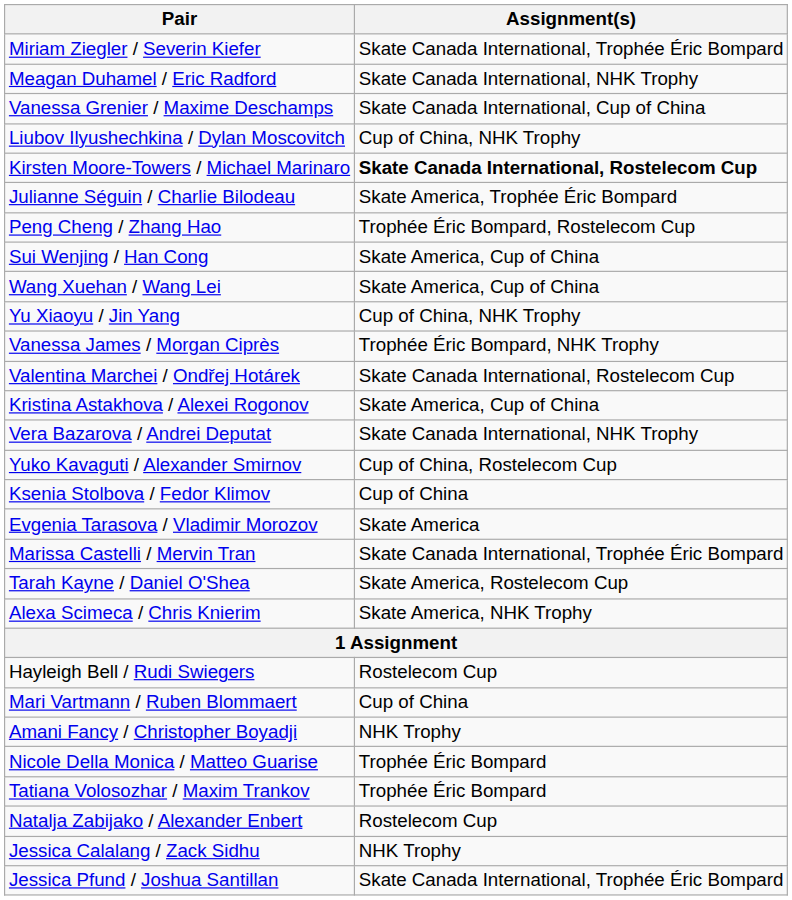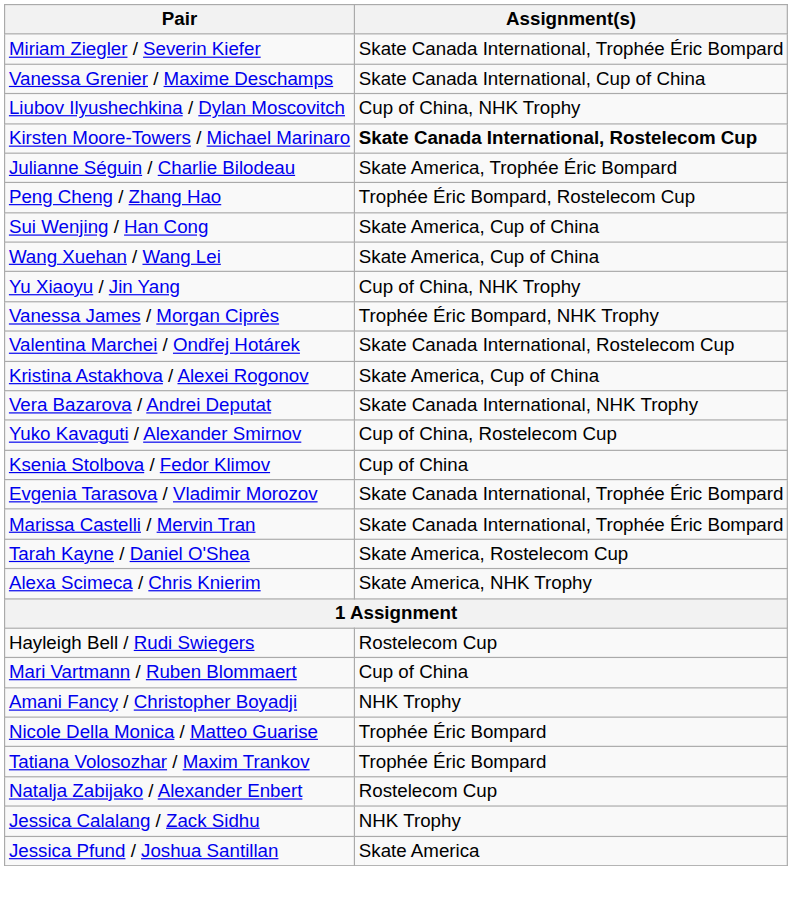- row: Meagan Duhamel / Eric Radford | Skate Canada International, NHK Trophy
Evgenia Tarasova / Vladimir Morozov | Assignment(s): Skate America -> Skate Canada International, Trophée Éric Bompard
Jessica Pfund / Joshua Santillan | Assignment(s): Skate Canada International, Trophée Éric Bompard -> Skate America
